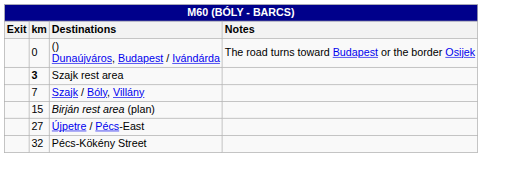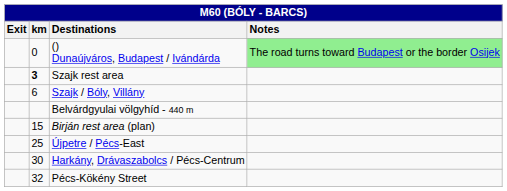() Dunaújváros, Budapest / Ivándárda | Notes: no background -> lightgreen background
Szajk / Bóly, Villány | km: 7 -> 6
+ row: Belvárdgyulai völgyhíd - 440 m
Újpetre / Pécs-East | km: 27 -> 25
+ row: 30 | Harkány, Drávaszabolcs / Pécs-Centrum
